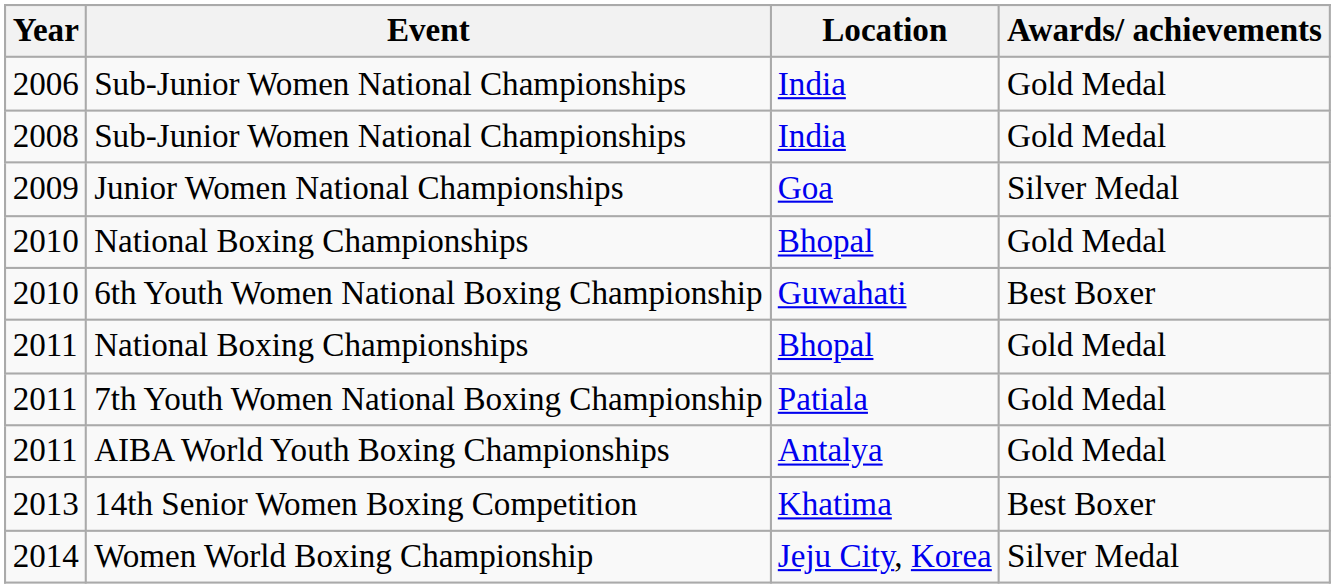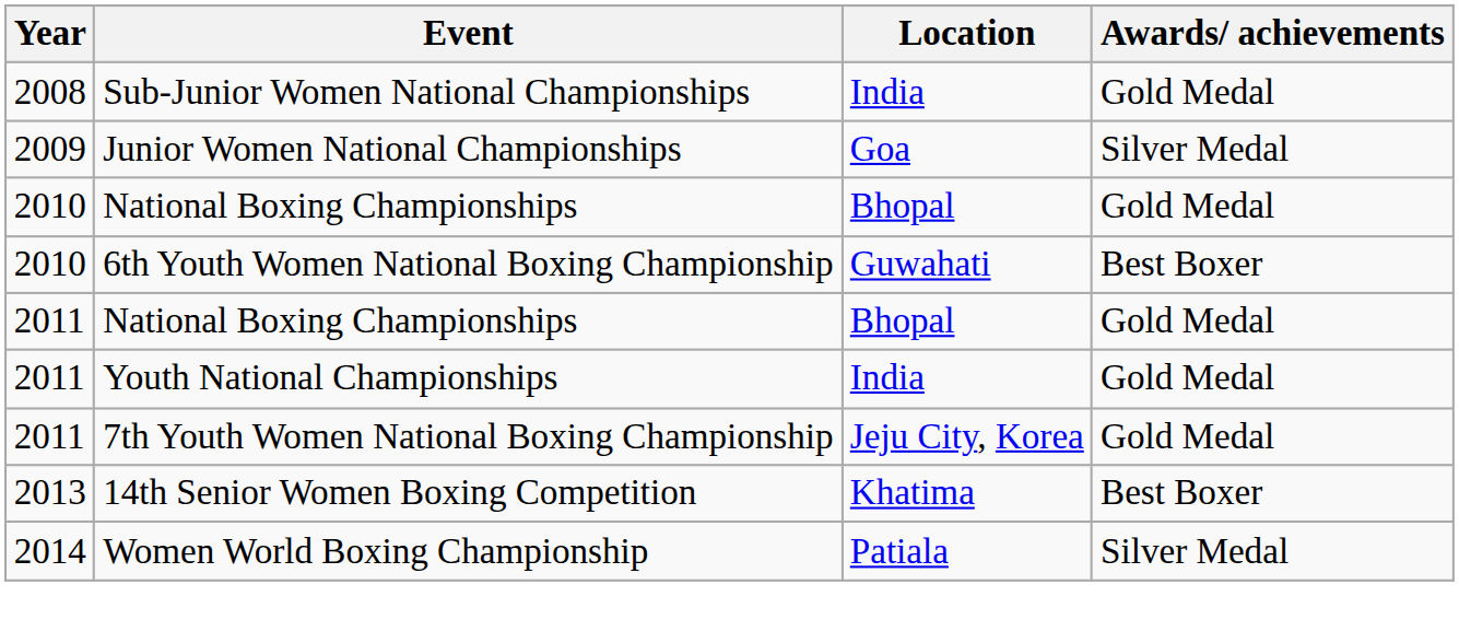- row: 2006 | Sub-Junior Women National Championships | India | Gold Medal
+ row: 2011 | Youth National Championships | India | Gold Medal
7th Youth Women National Boxing Championship | Location: Patiala -> Jeju City, Korea
- row: 2011 | AIBA World Youth Boxing Championships | Antalya | Gold Medal
Women World Boxing Championship | Location: Jeju City, Korea -> Patiala
